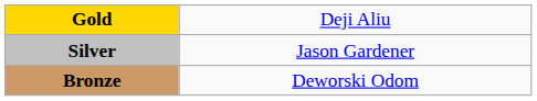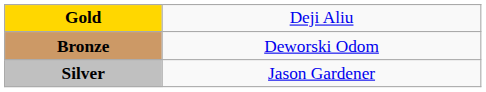rows swapped: Silver <-> Bronze
